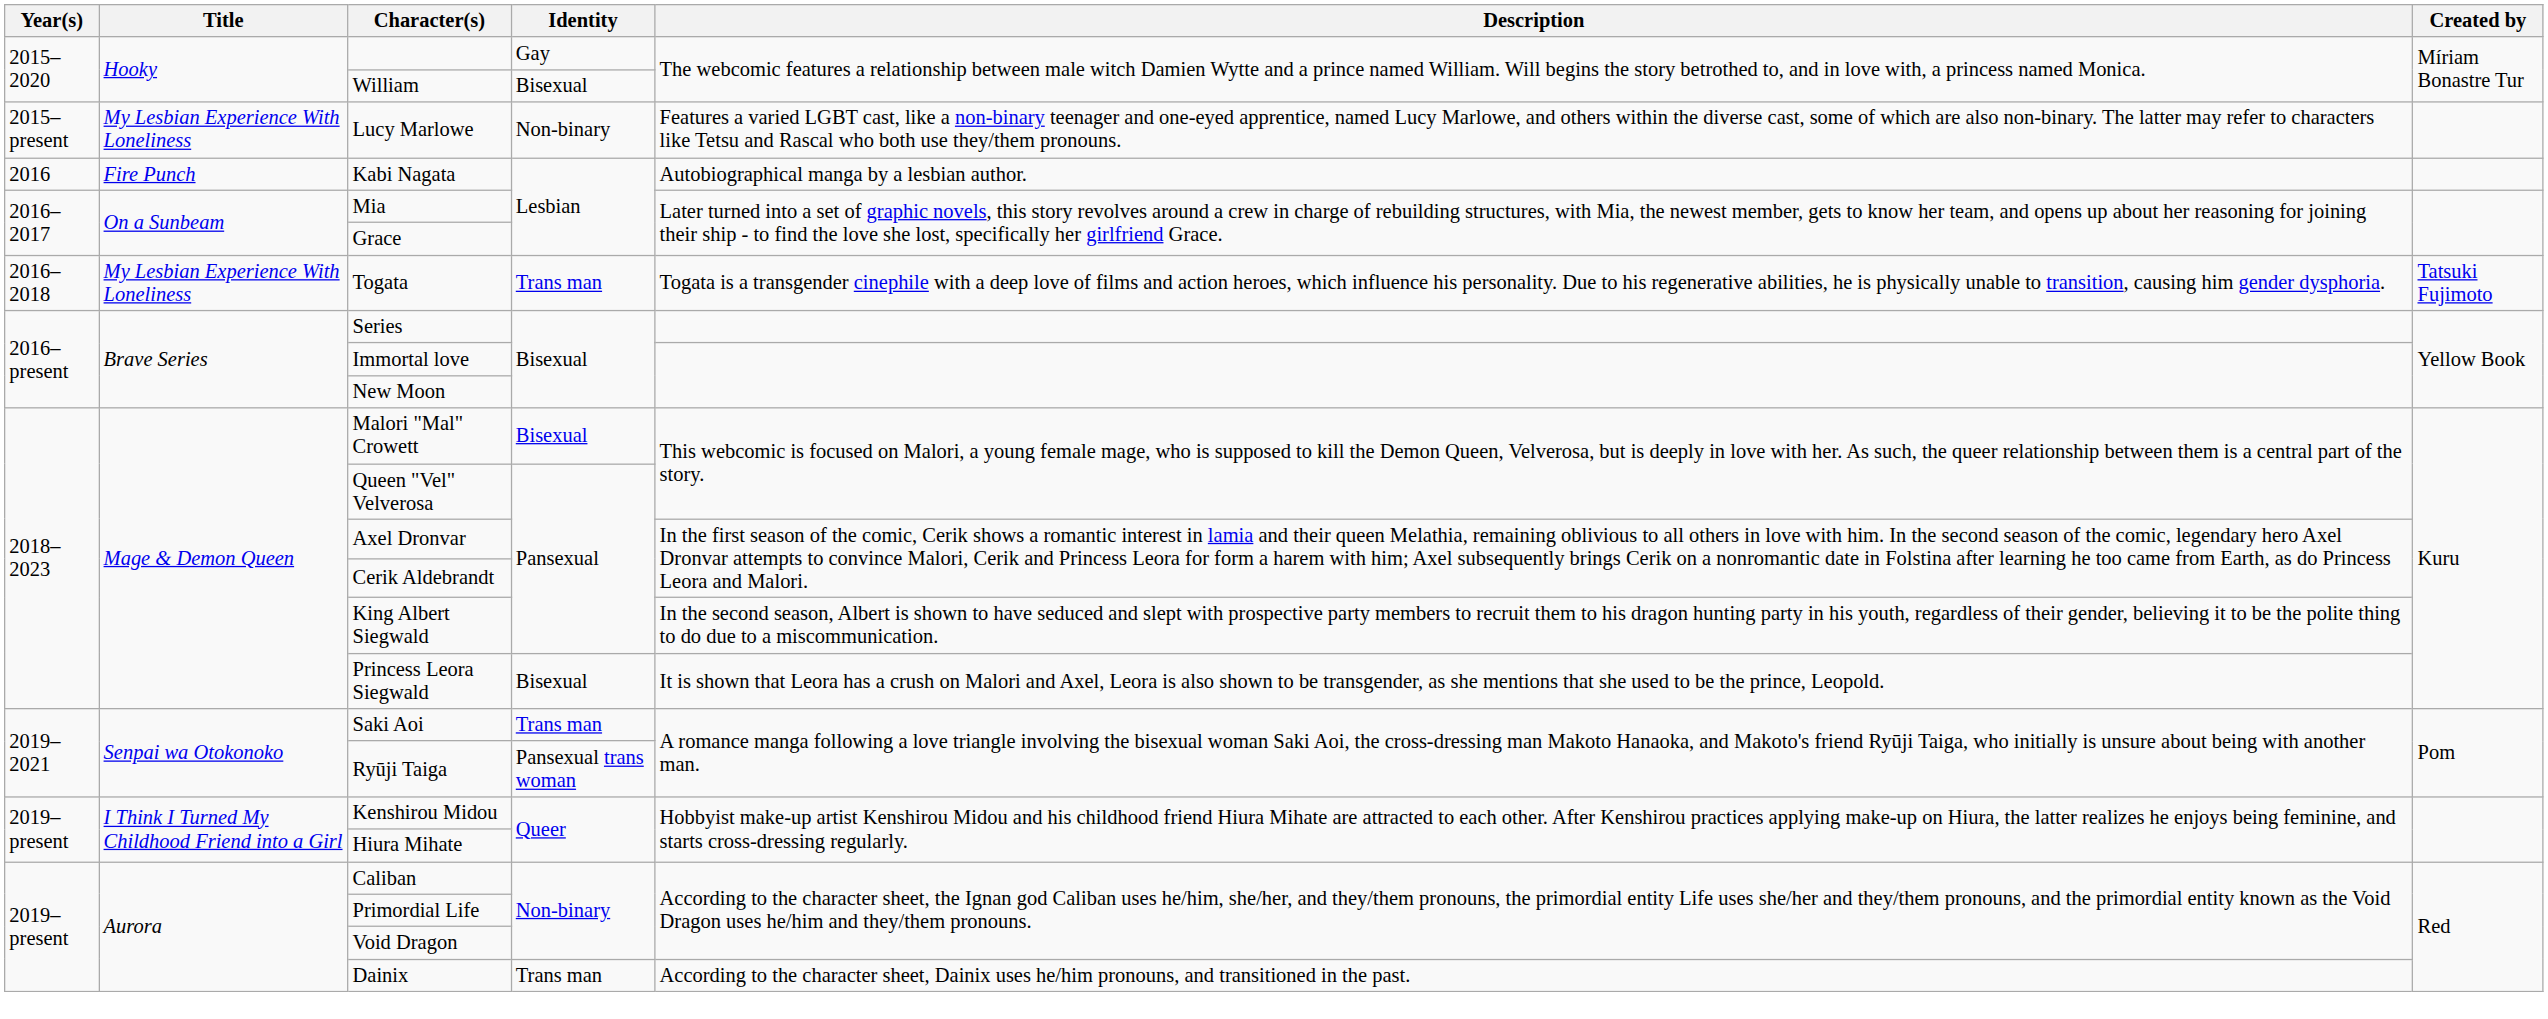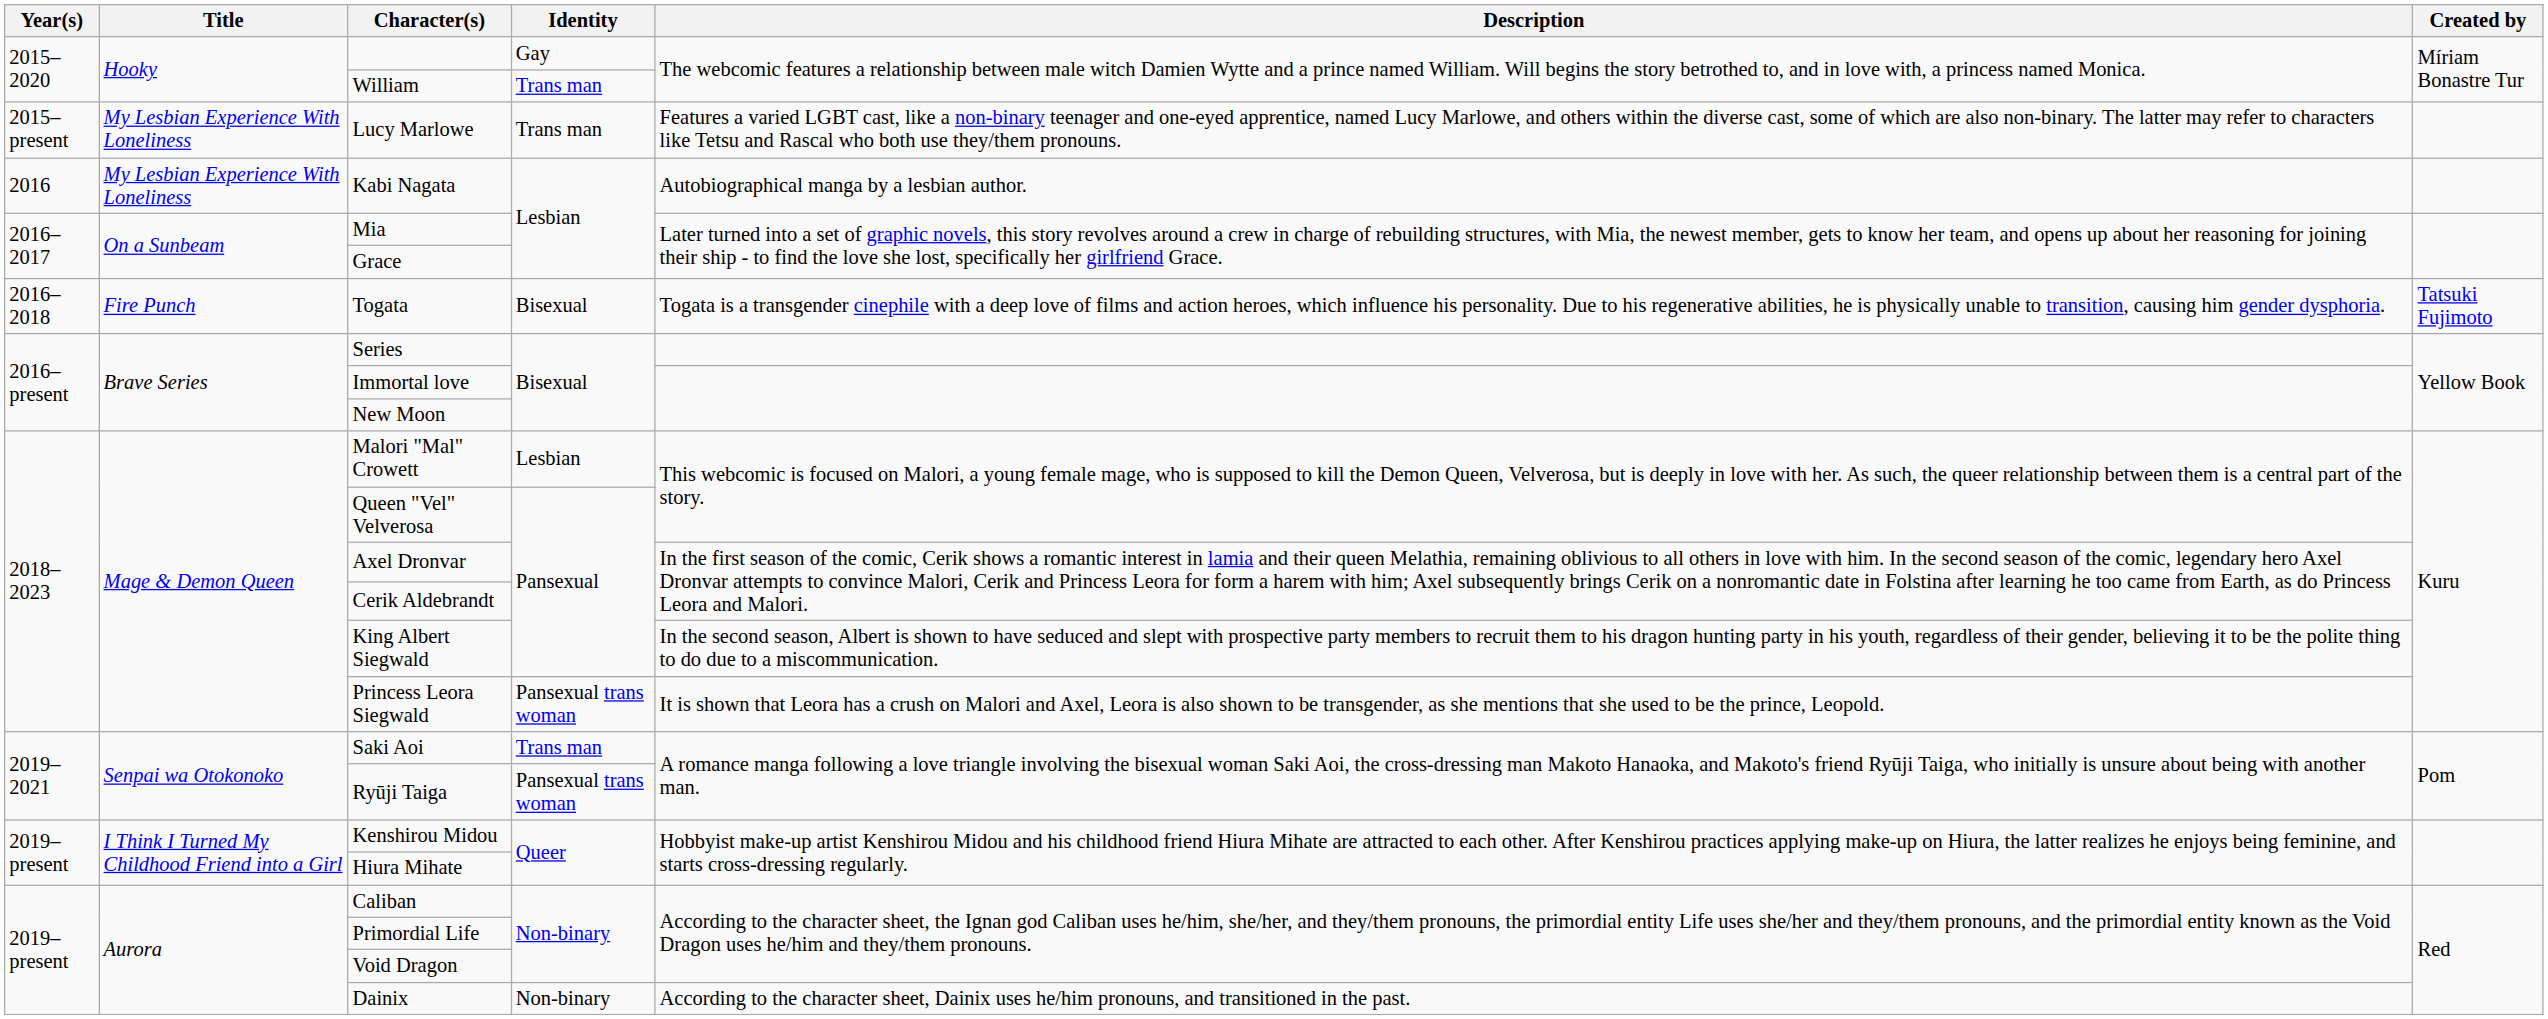William | Identity: Bisexual -> Trans man
Lucy Marlowe | Identity: Non-binary -> Trans man
Kabi Nagata | Title: Fire Punch -> My Lesbian Experience With Loneliness
Togata | Title: My Lesbian Experience With Loneliness -> Fire Punch
Togata | Identity: Trans man -> Bisexual
Malori "Mal" Crowett | Identity: Bisexual -> Lesbian
Princess Leora Siegwald | Identity: Bisexual -> Pansexual trans woman
Dainix | Identity: Trans man -> Non-binary
